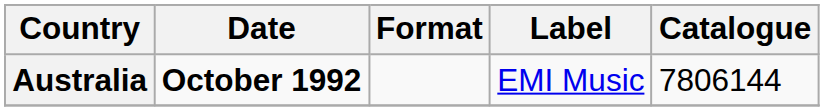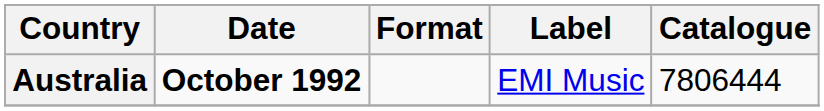Australia | Catalogue: 7806144 -> 7806444
